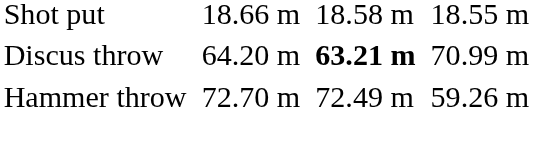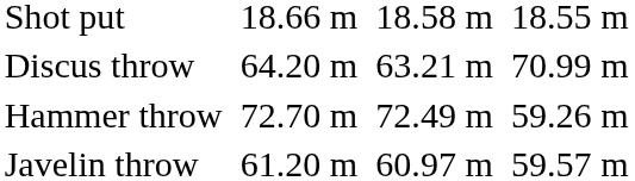Discus throw | column 5: bold -> normal
+ row: Javelin throw | 61.20 m | 60.97 m | 59.57 m
